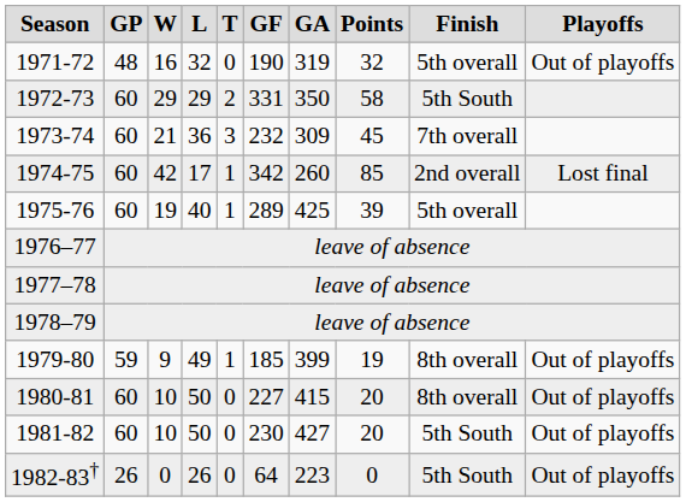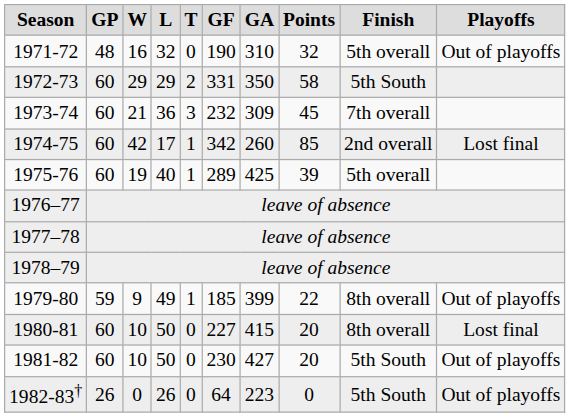1971-72 | GA: 319 -> 310
1979-80 | Points: 19 -> 22
1980-81 | Playoffs: Out of playoffs -> Lost final
